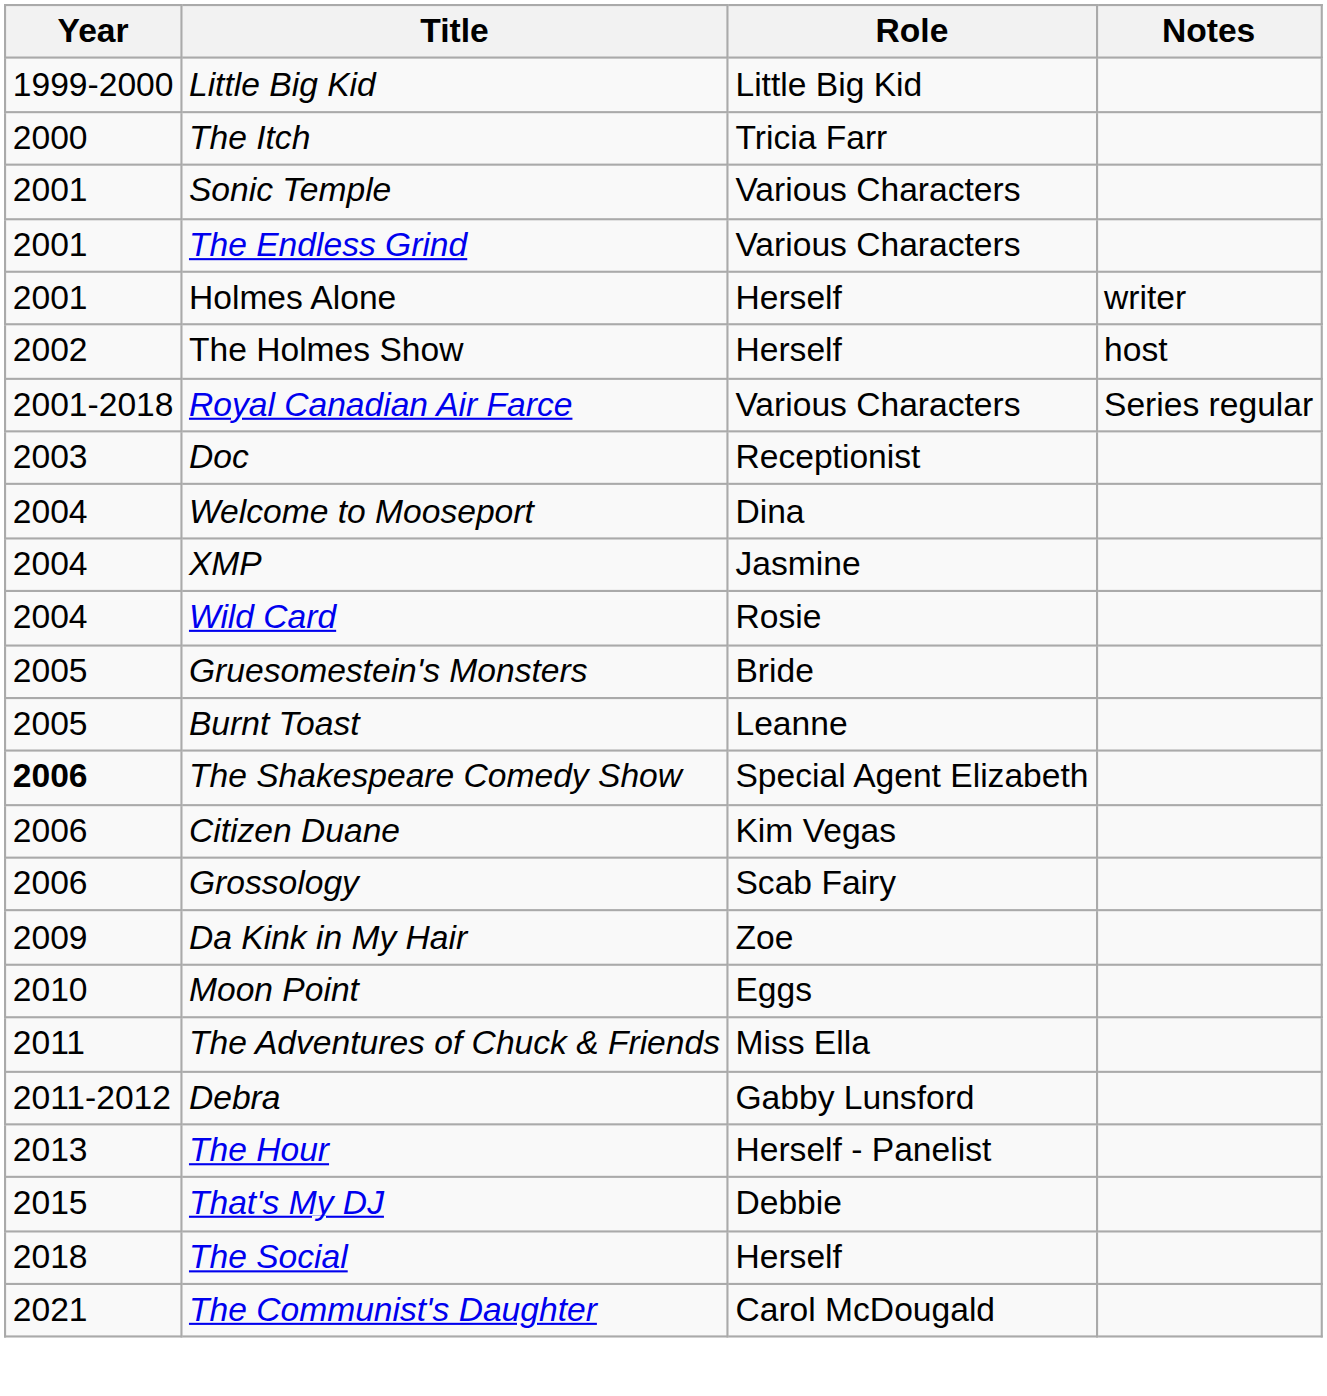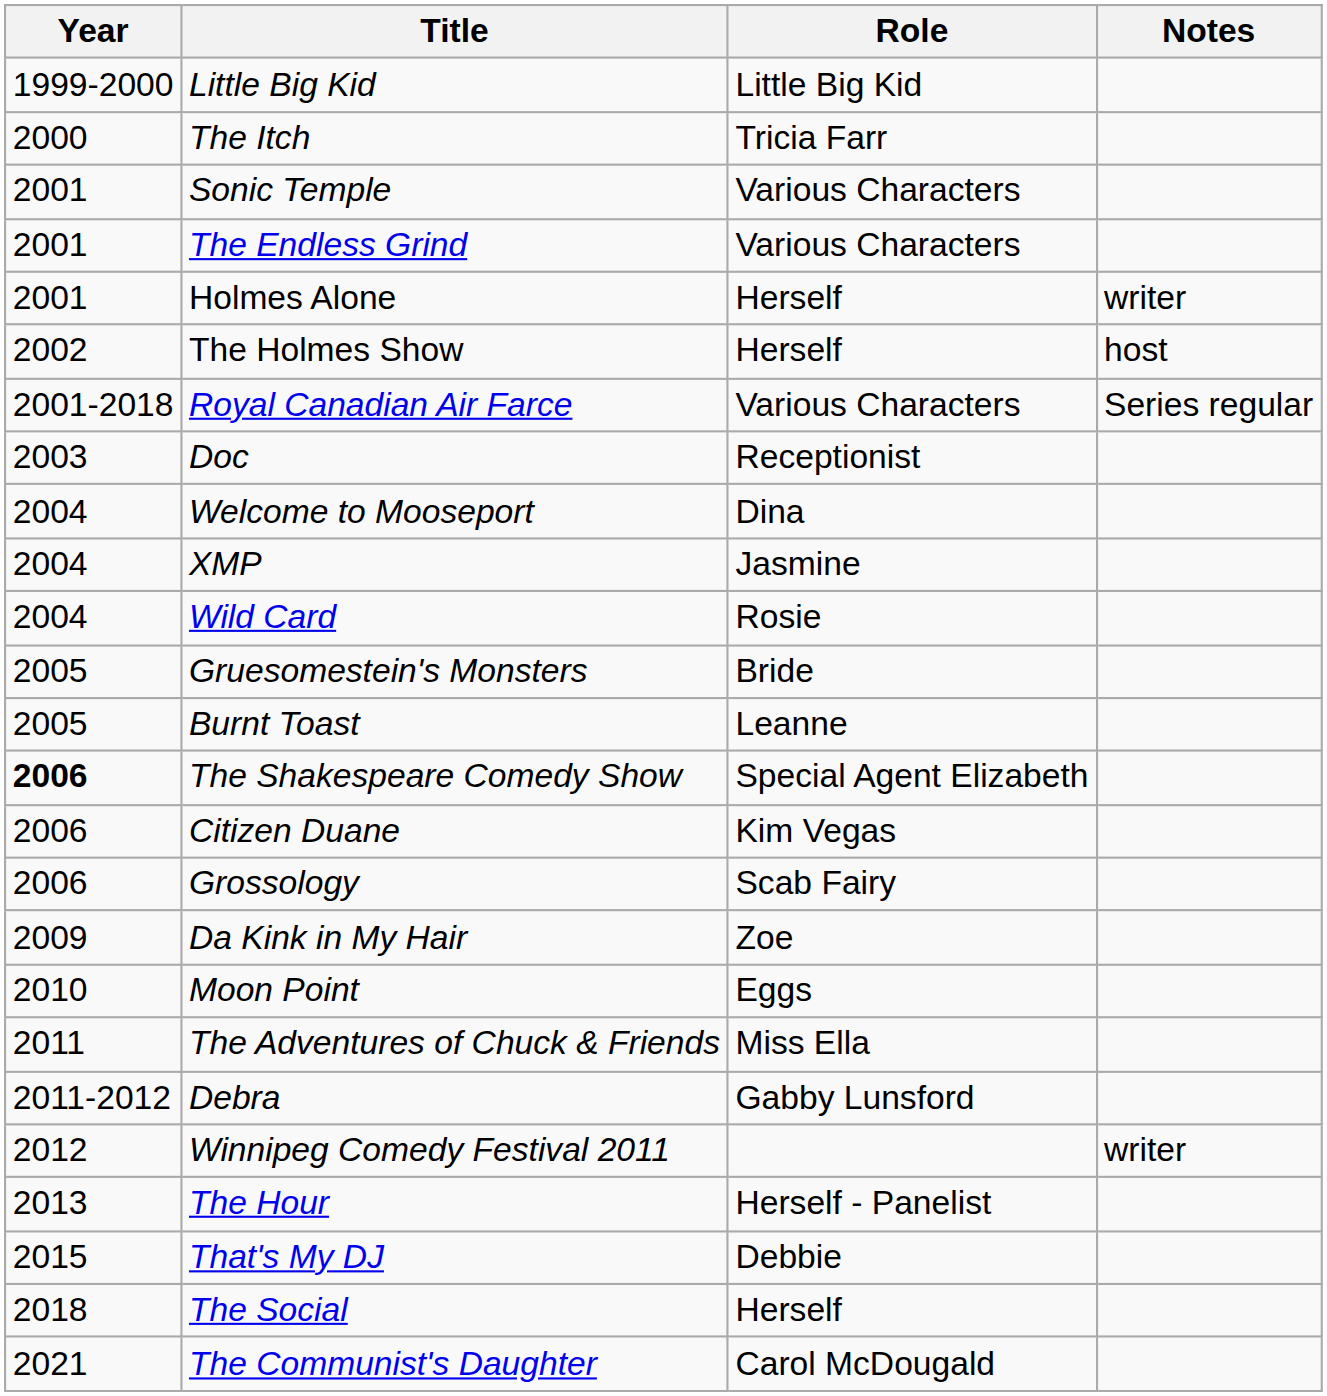+ row: 2012 | Winnipeg Comedy Festival 2011 | writer
